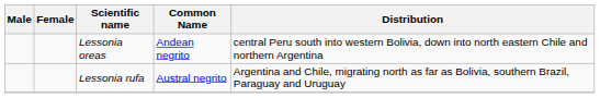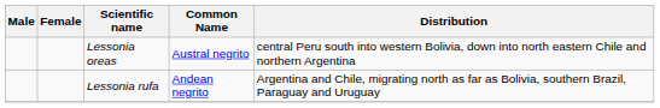Lessonia oreas | Common Name: Andean negrito -> Austral negrito
Lessonia rufa | Common Name: Austral negrito -> Andean negrito
